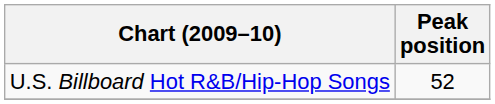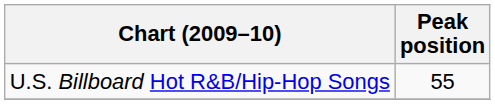U.S. Billboard Hot R&B/Hip-Hop Songs | Peak position: 52 -> 55
